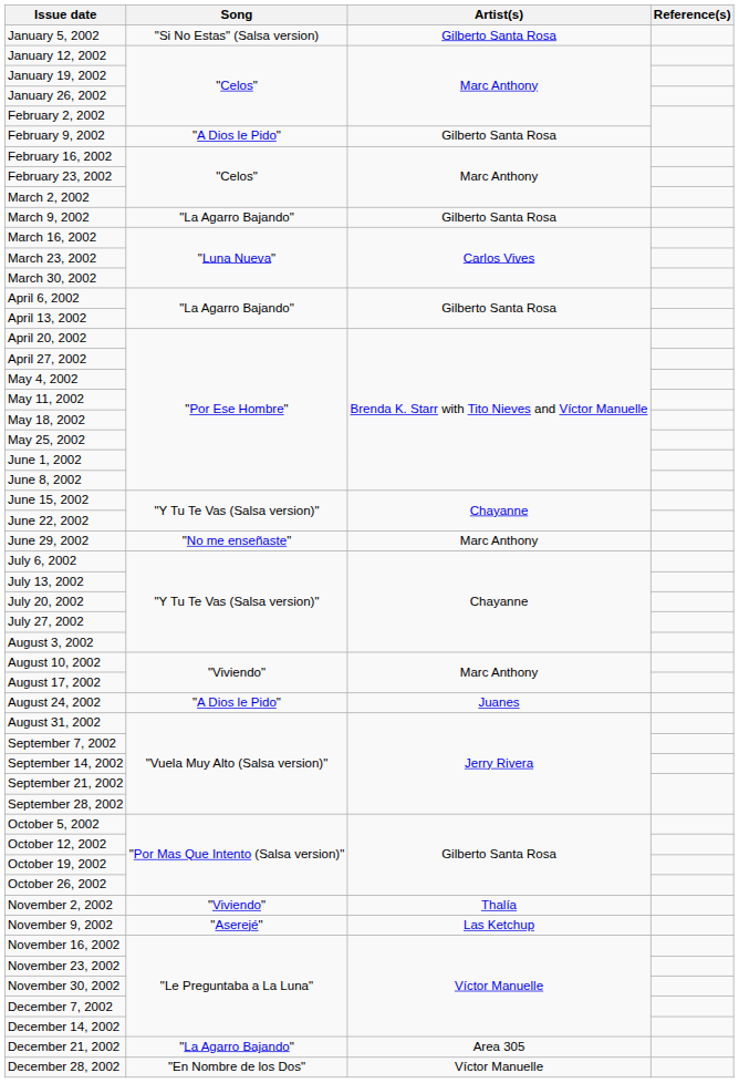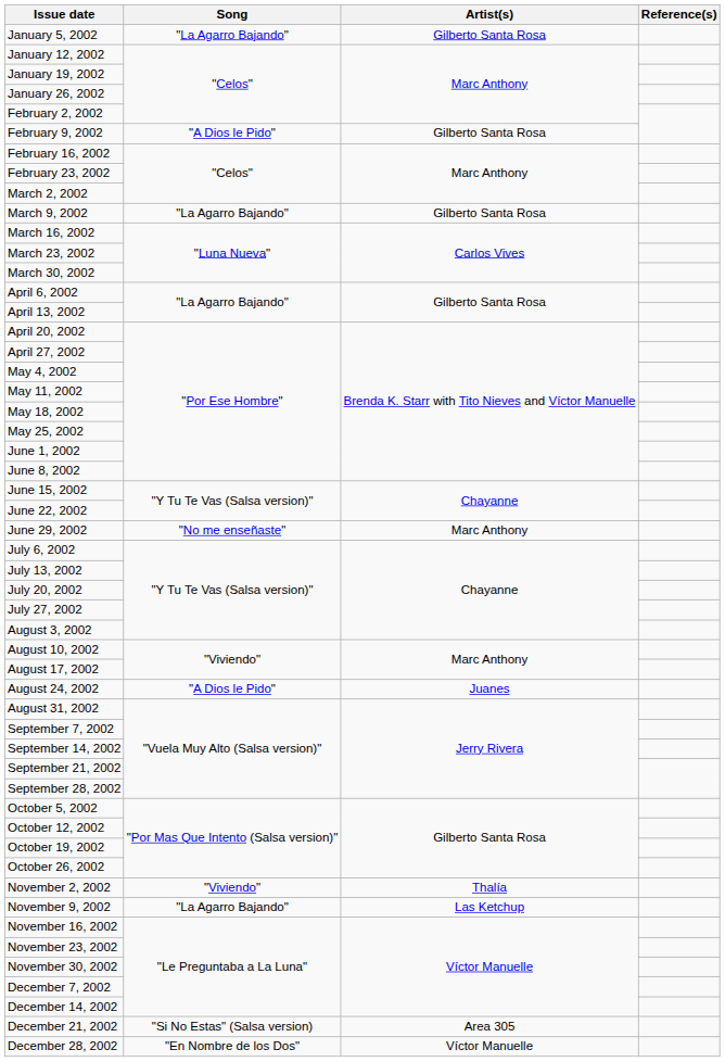January 5, 2002 | Song: "Si No Estas" (Salsa version) -> "La Agarro Bajando"
November 9, 2002 | Song: "Aserejé" -> "La Agarro Bajando"
December 21, 2002 | Song: "La Agarro Bajando" -> "Si No Estas" (Salsa version)
